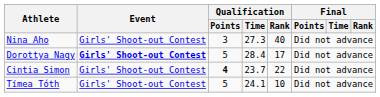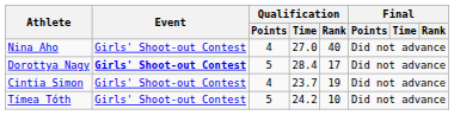Nina Aho | Qualification / Points: 3 -> 4
Nina Aho | Qualification / Time: 27.3 -> 27.0
Cintia Simon | Qualification / Points: bold -> normal
Cintia Simon | Qualification / Rank: 22 -> 19
Tímea Tóth | Qualification / Time: 24.1 -> 24.2
